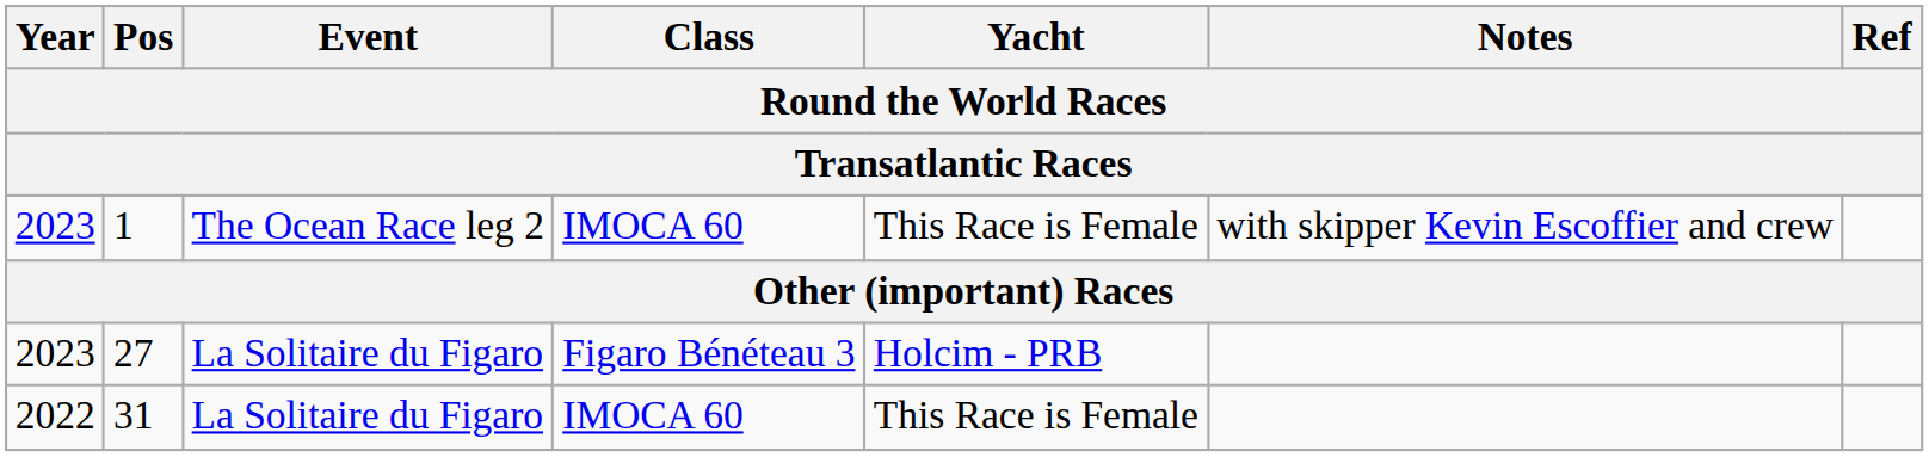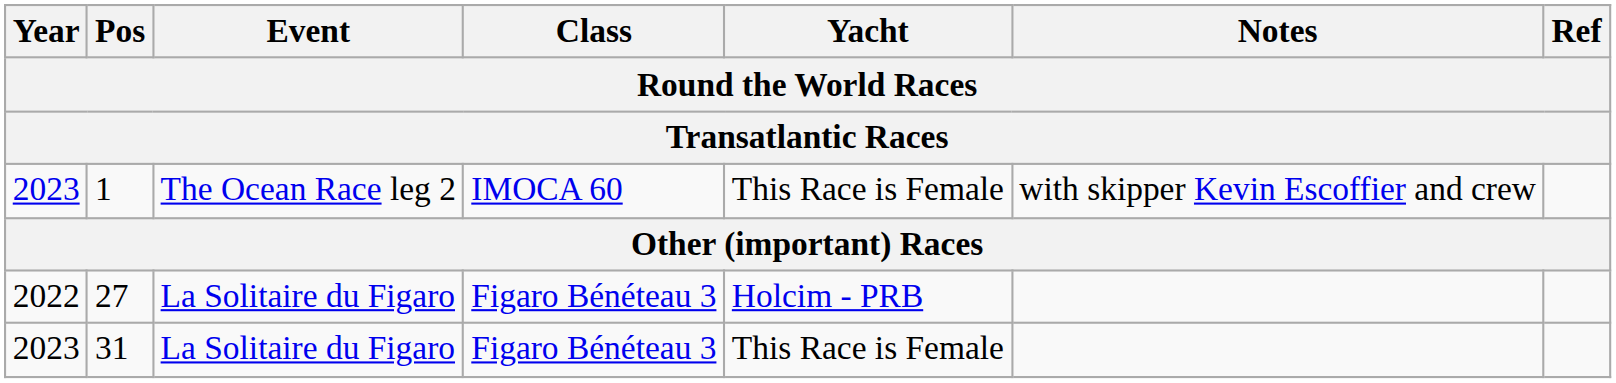27 | Year: 2023 -> 2022
31 | Year: 2022 -> 2023
31 | Class: IMOCA 60 -> Figaro Bénéteau 3
